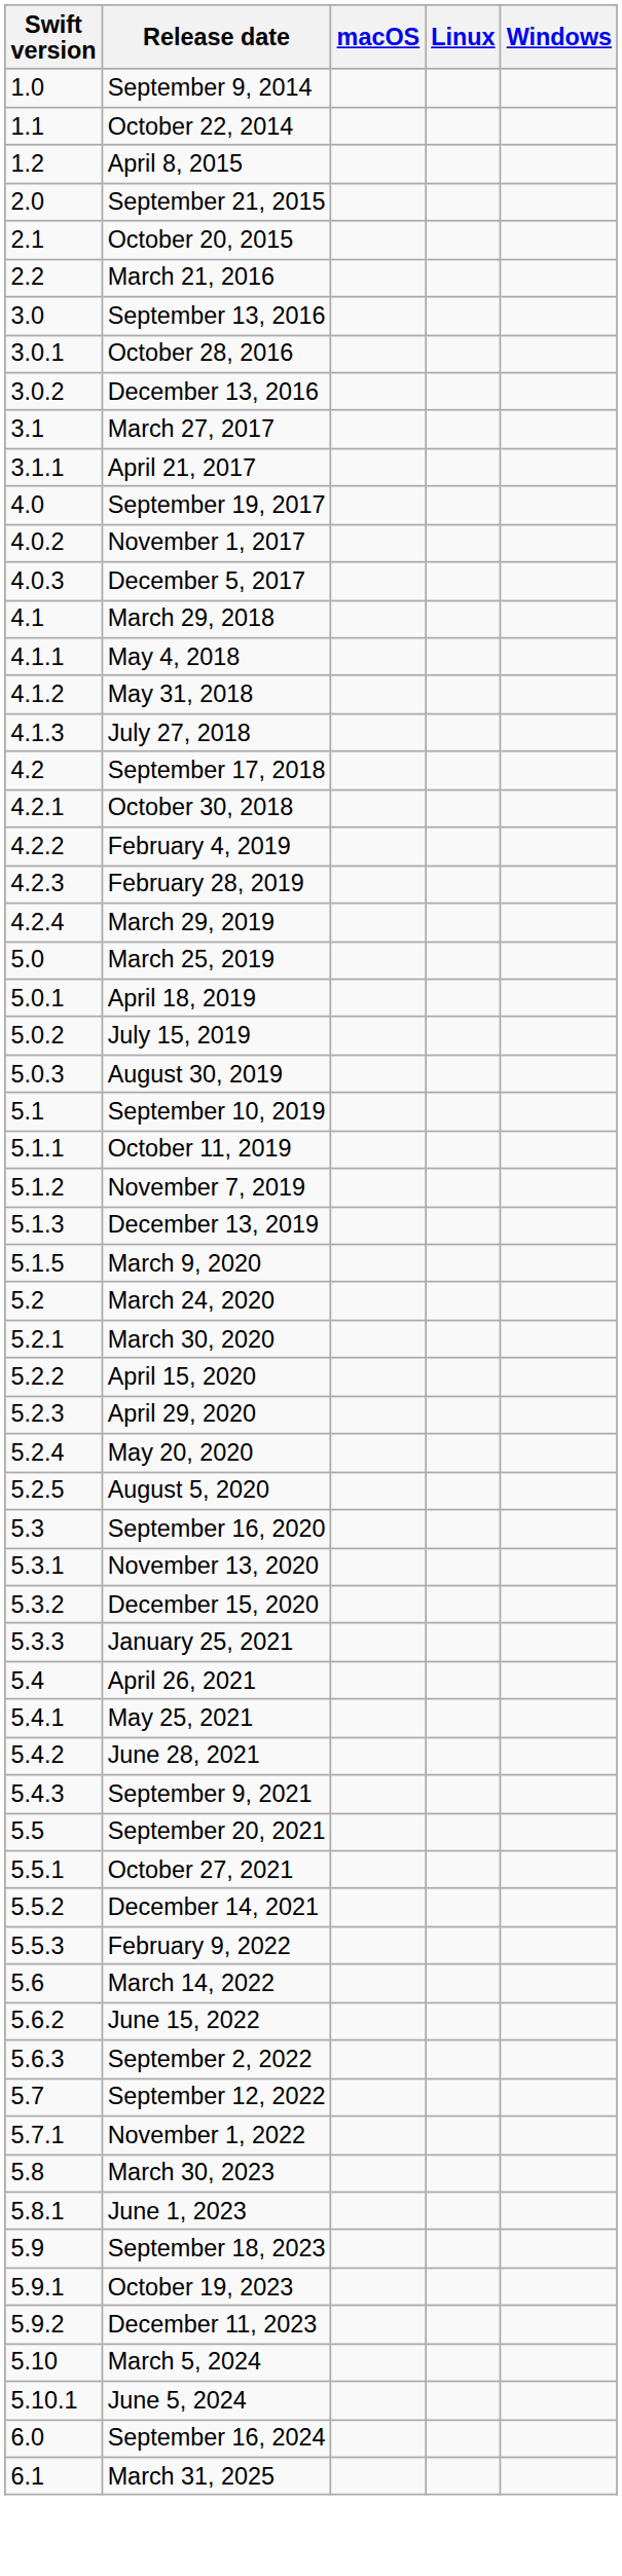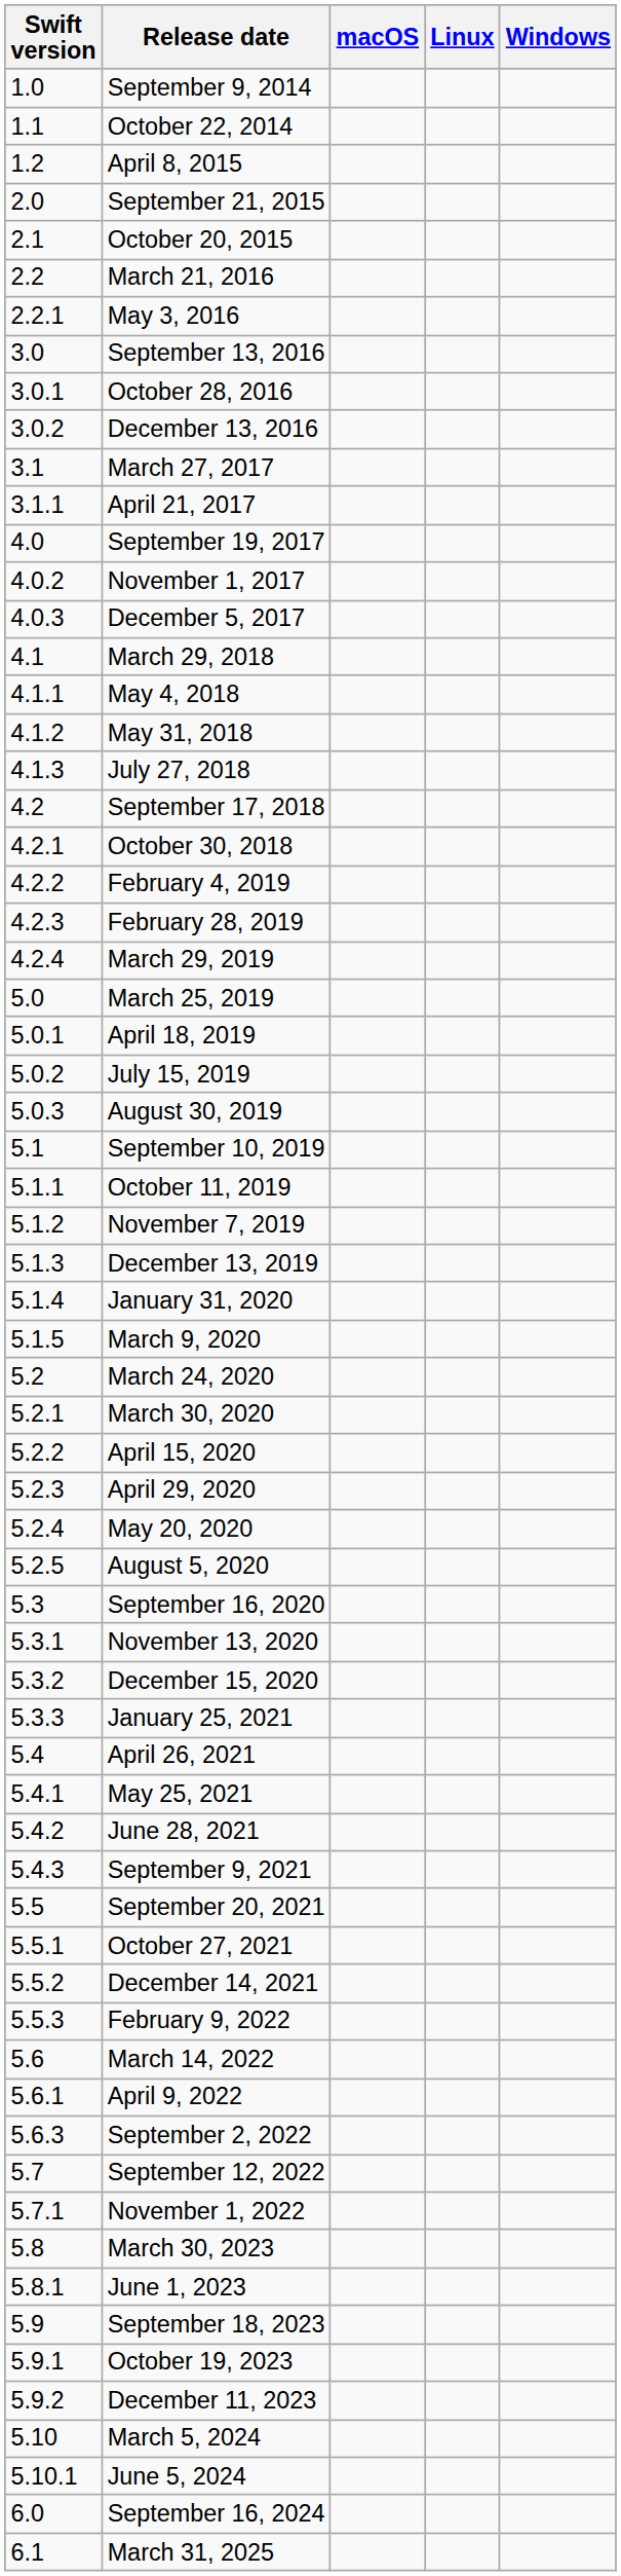+ row: 2.2.1 | May 3, 2016
+ row: 5.1.4 | January 31, 2020
+ row: 5.6.1 | April 9, 2022
- row: 5.6.2 | June 15, 2022
